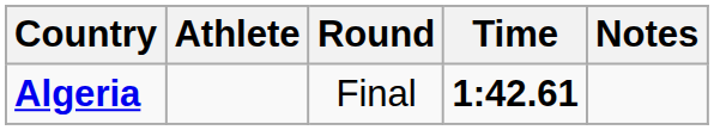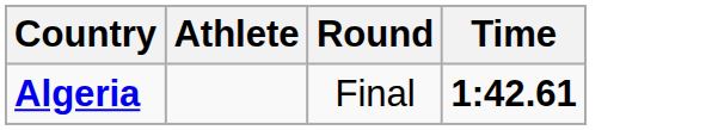- column: Notes
